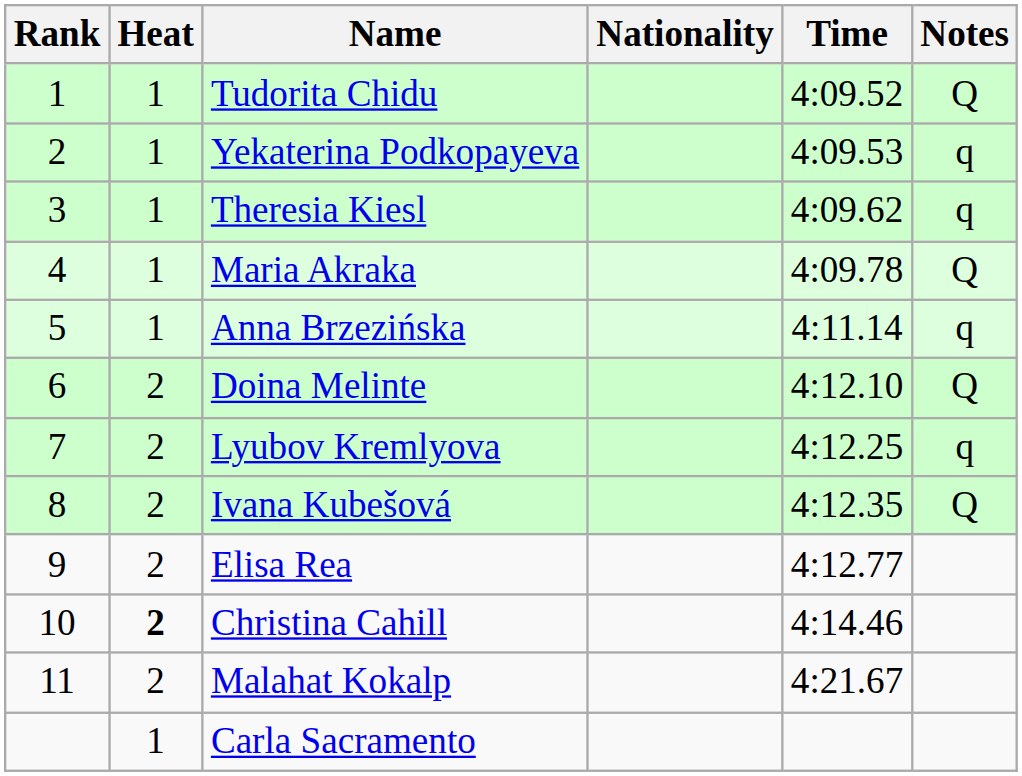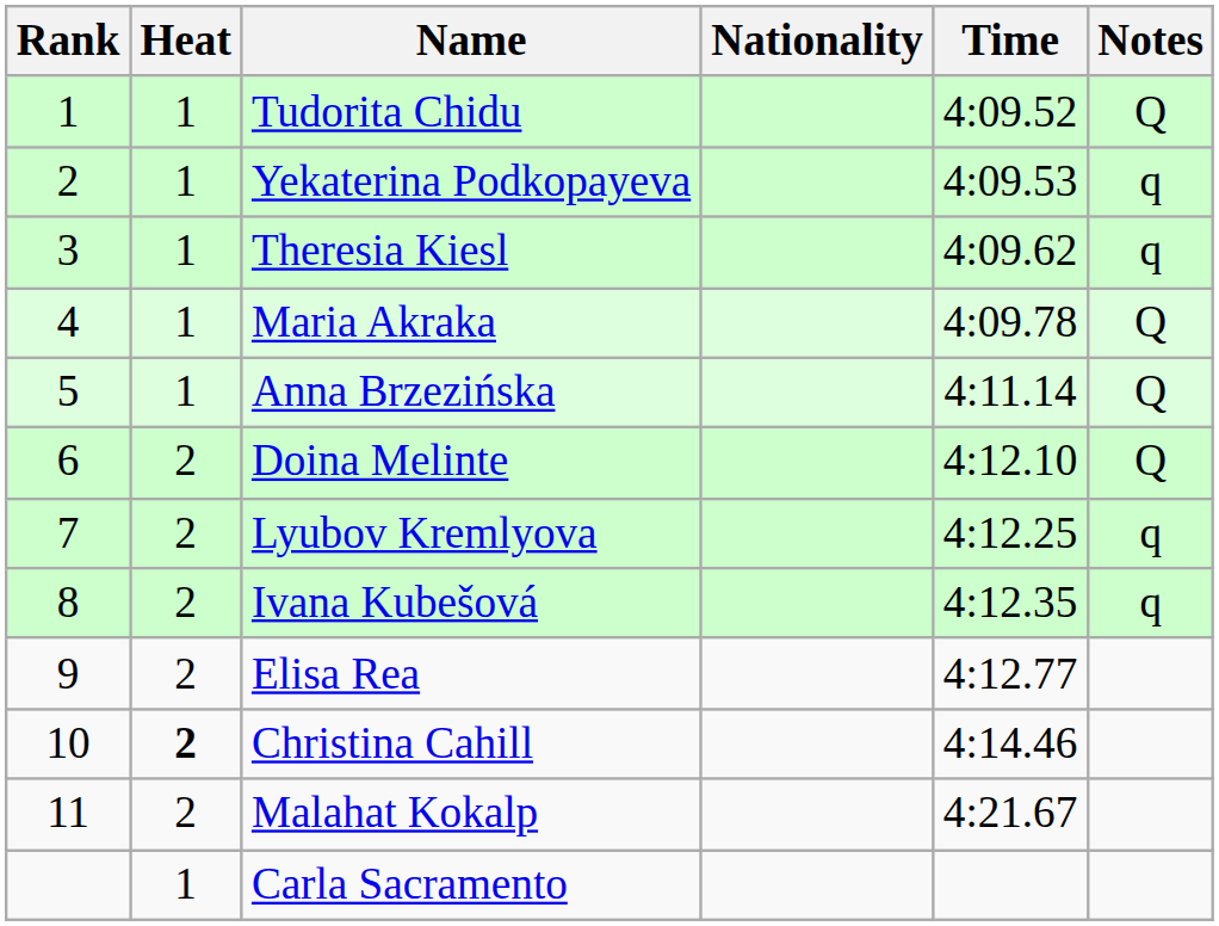Anna Brzezińska | Notes: q -> Q
Ivana Kubešová | Notes: Q -> q
